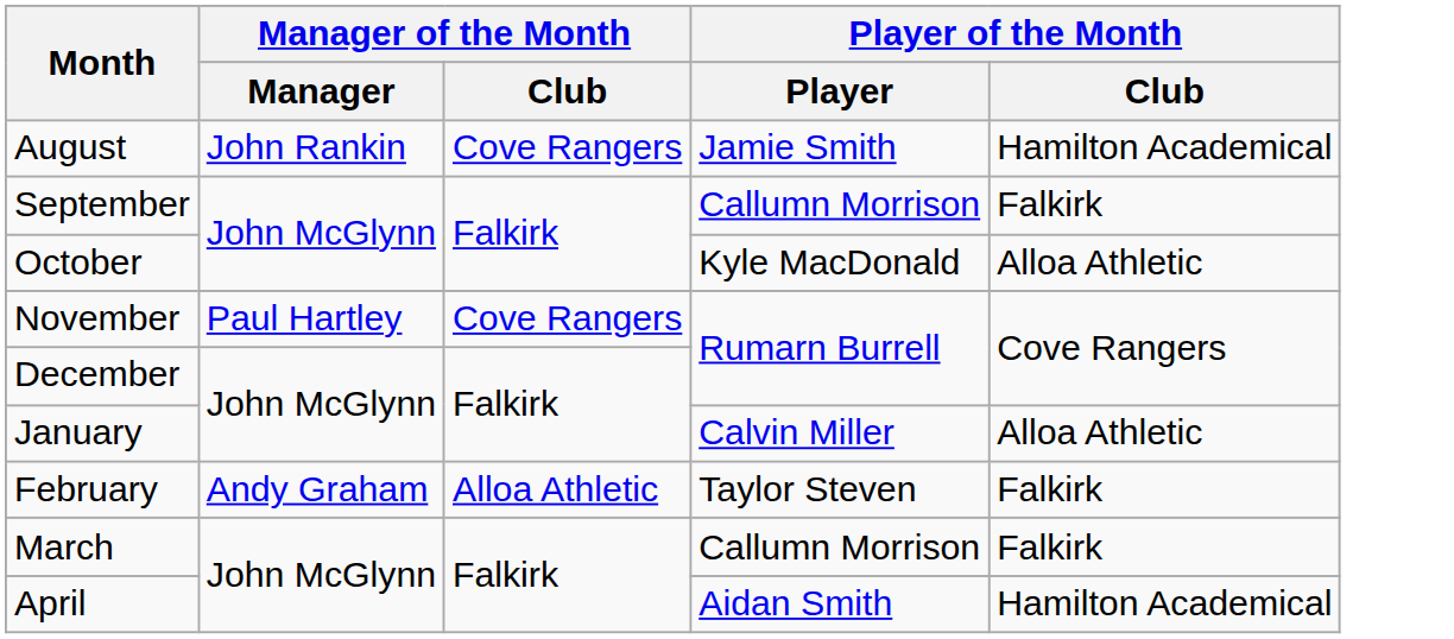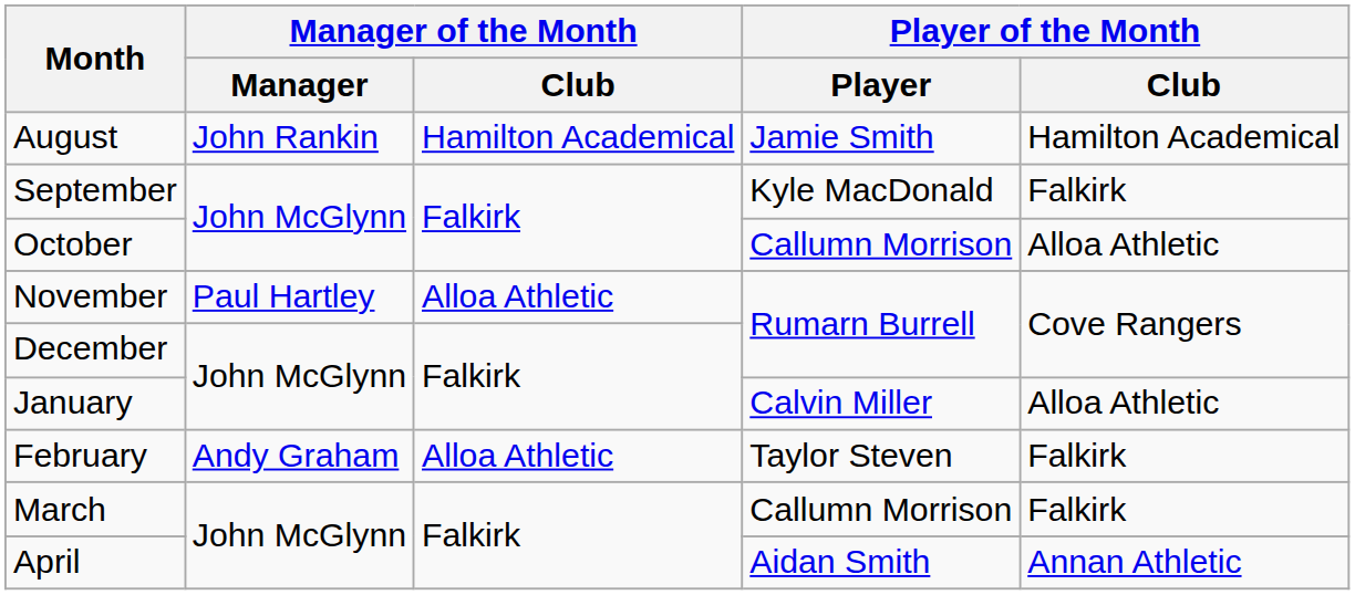August | Manager of the Month / Club: Cove Rangers -> Hamilton Academical
September | Player of the Month / Player: Callumn Morrison -> Kyle MacDonald
October | Player of the Month / Player: Kyle MacDonald -> Callumn Morrison
November | Manager of the Month / Club: Cove Rangers -> Alloa Athletic
April | Player of the Month / Club: Hamilton Academical -> Annan Athletic
